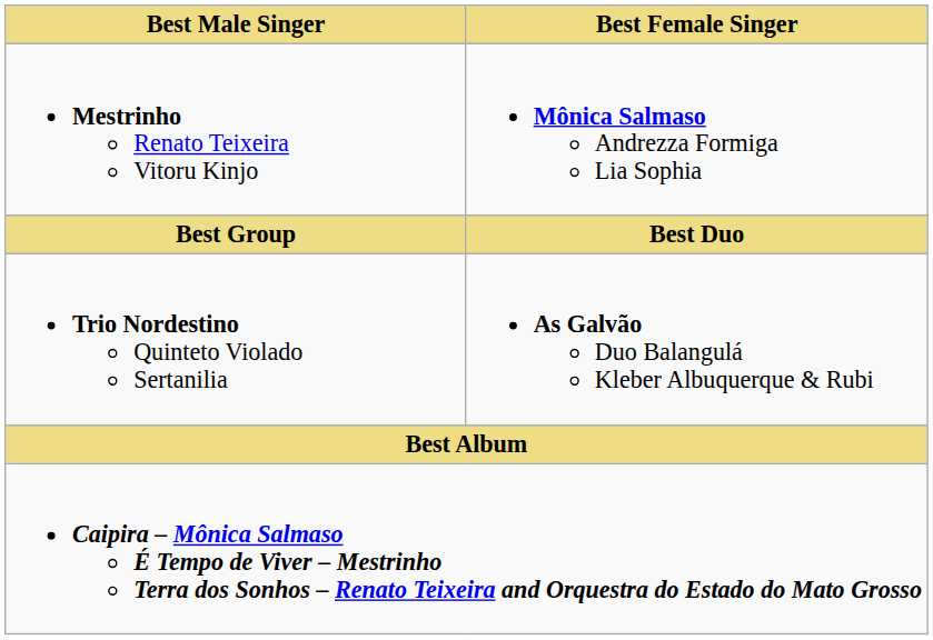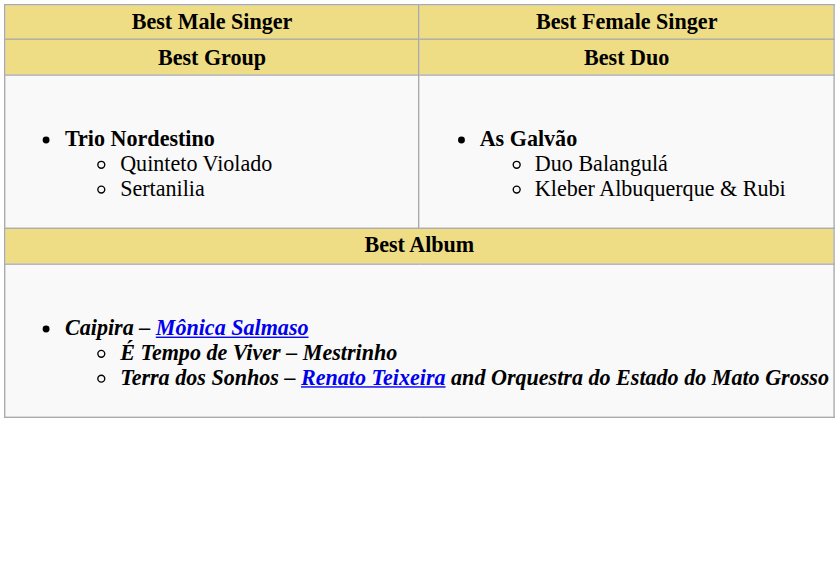- row: Mestrinho Renato Teixeira Vitoru Kinjo | Mônica Salmaso Andrezza Formiga Lia Sophia
